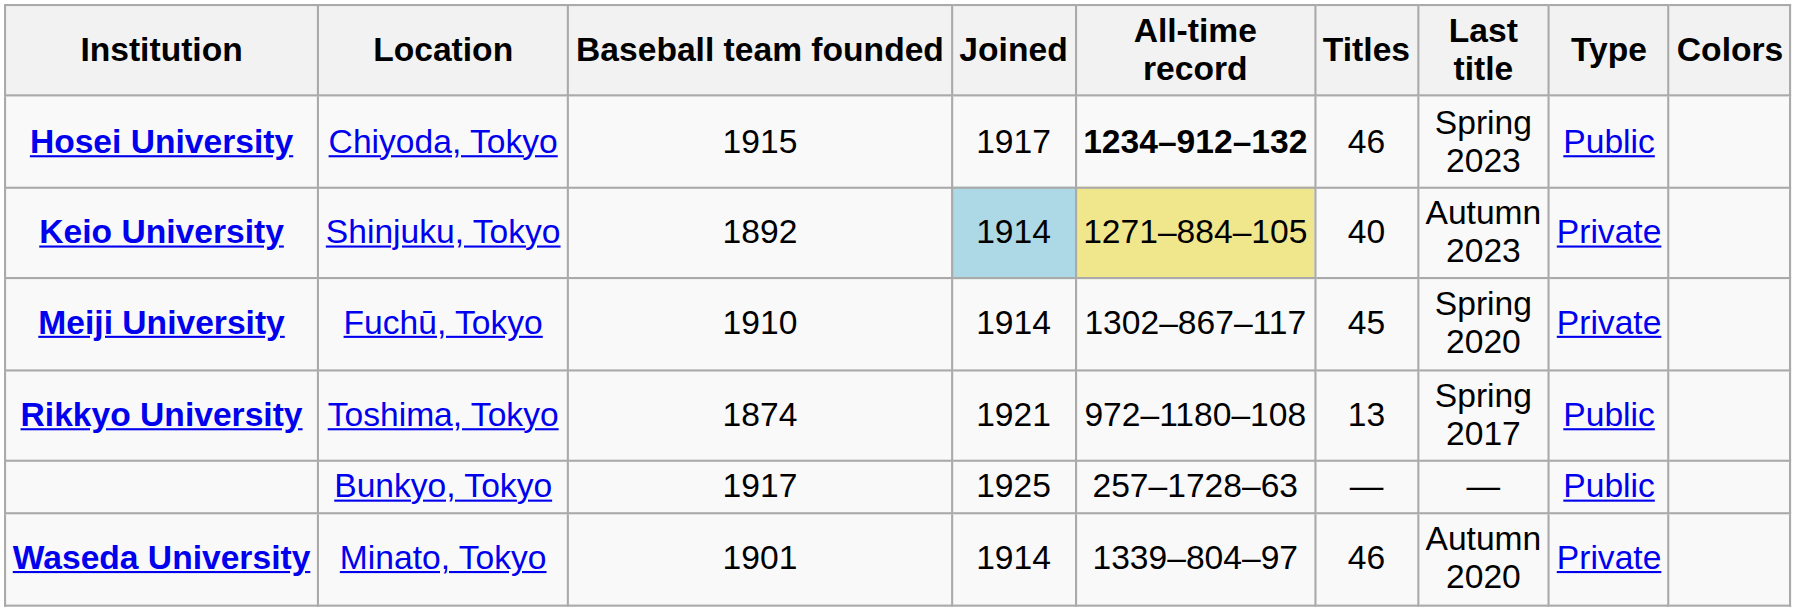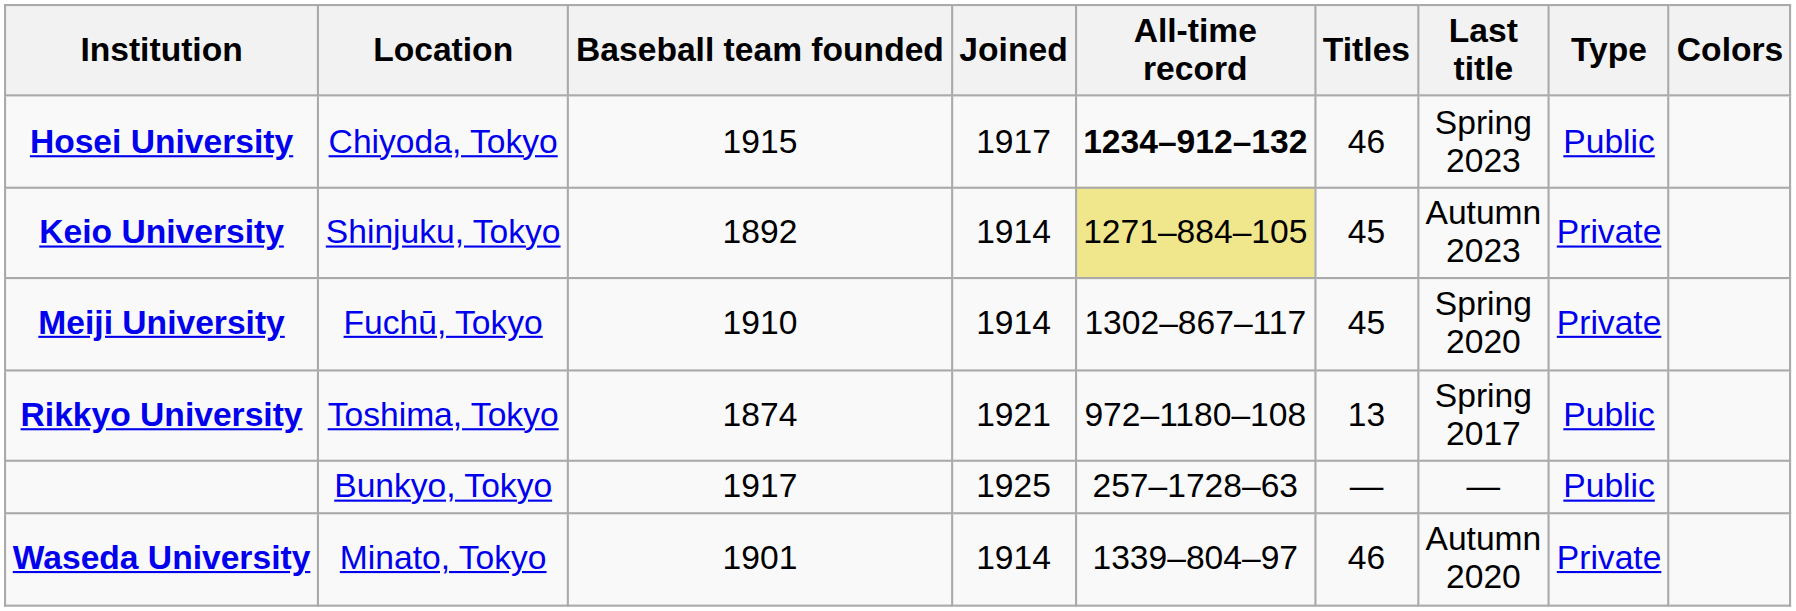Keio University | Joined: lightblue background -> no background
Keio University | Titles: 40 -> 45
